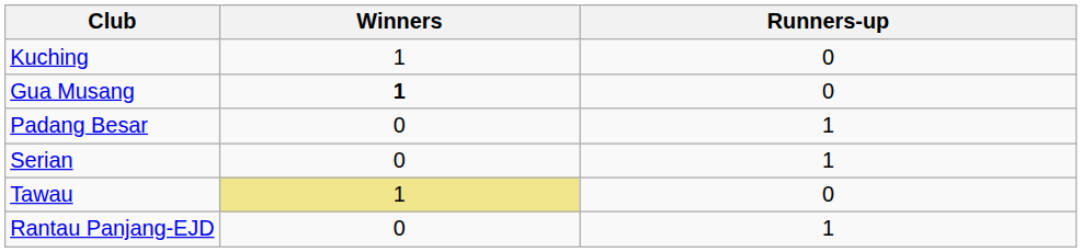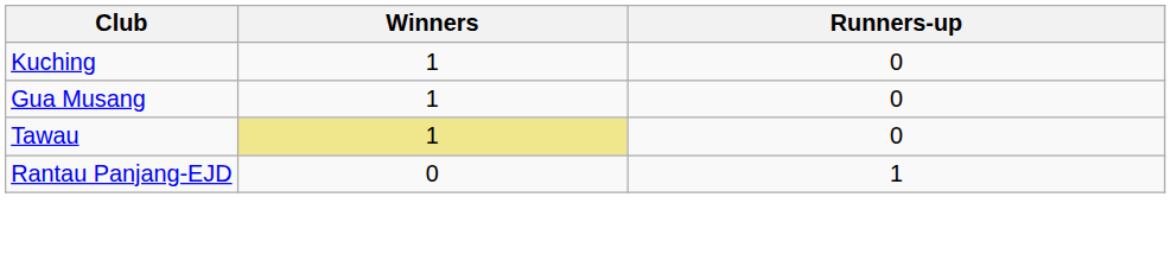Gua Musang | Winners: bold -> normal
- row: Padang Besar | 0 | 1
- row: Serian | 0 | 1
